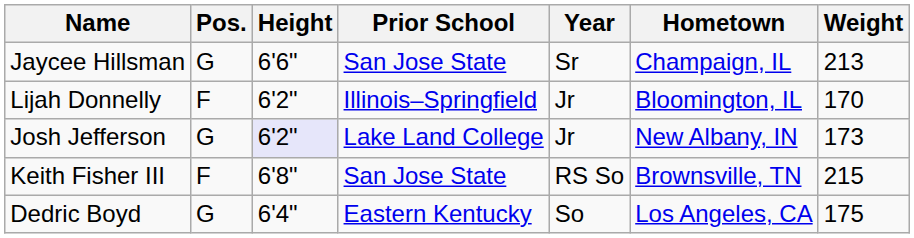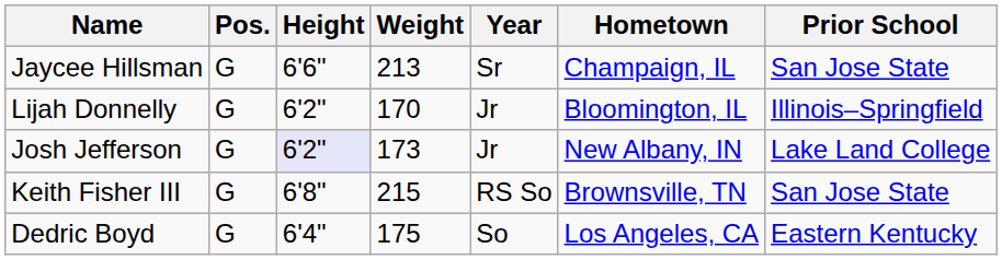columns swapped: Weight <-> Prior School
Lijah Donnelly | Pos.: F -> G
Keith Fisher III | Pos.: F -> G
